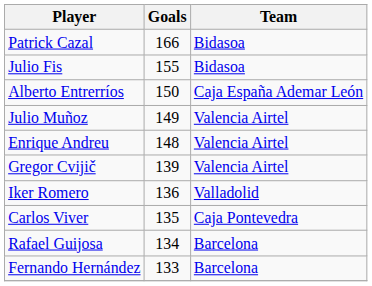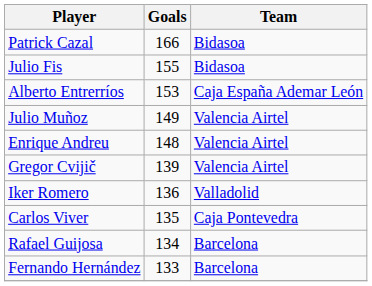Alberto Entrerríos | Goals: 150 -> 153
